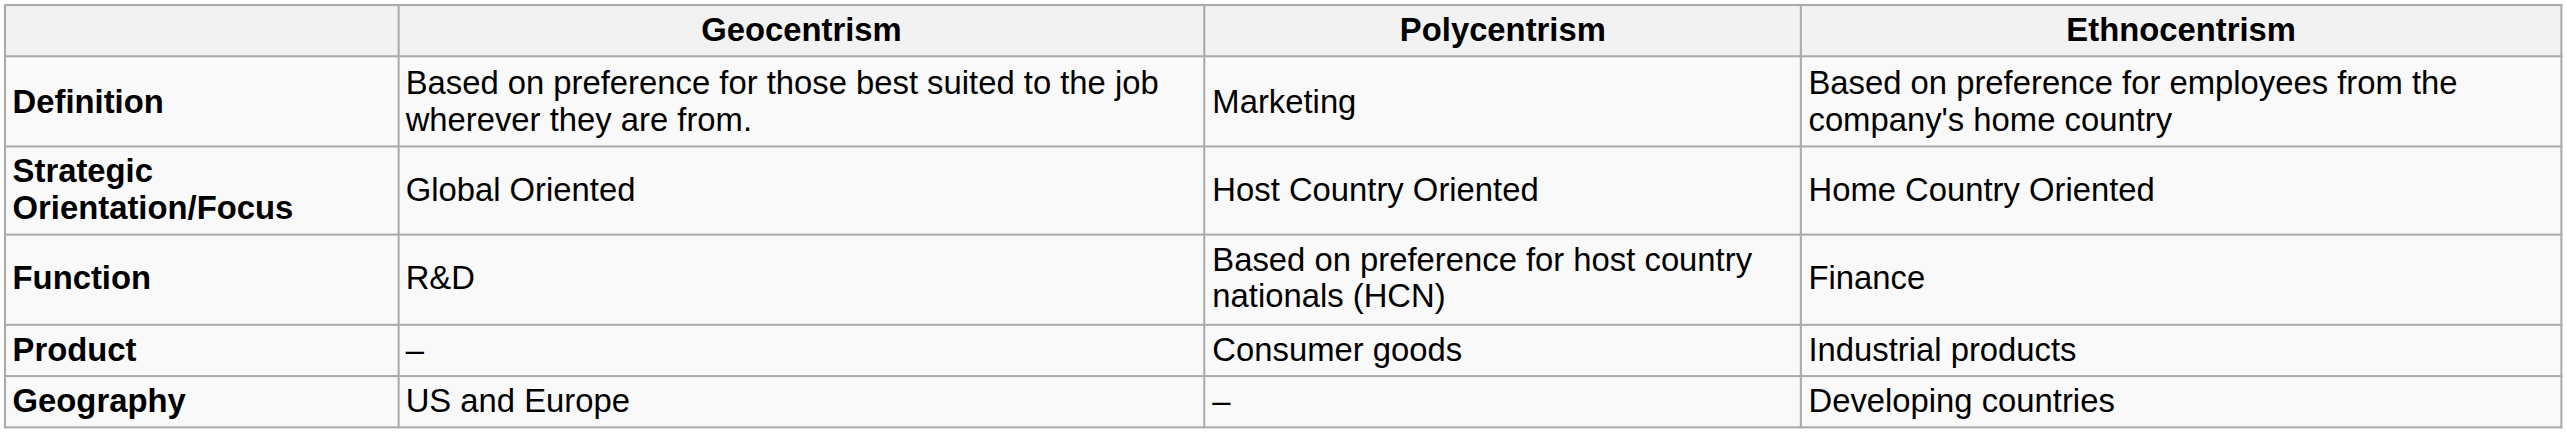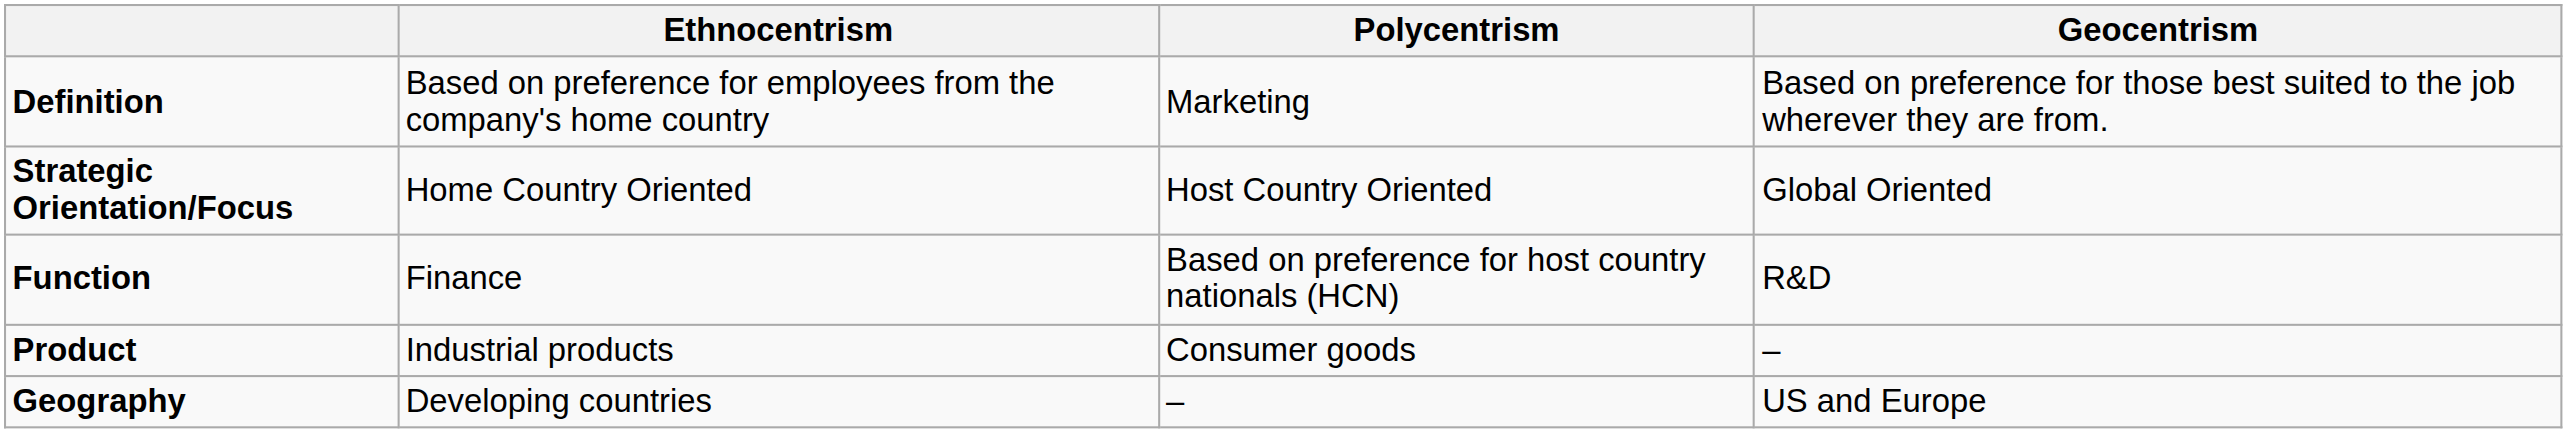columns swapped: Ethnocentrism <-> Geocentrism
